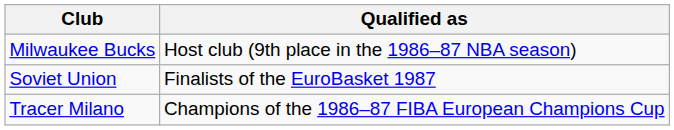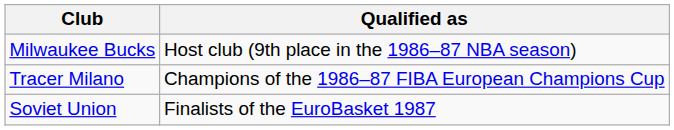rows swapped: Tracer Milano <-> Soviet Union
